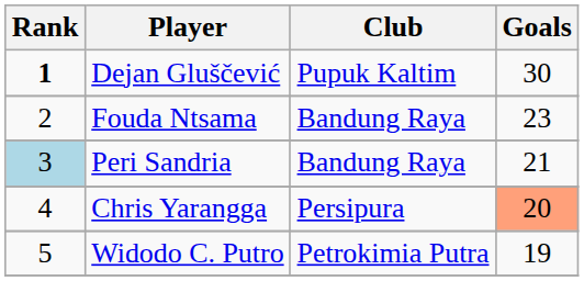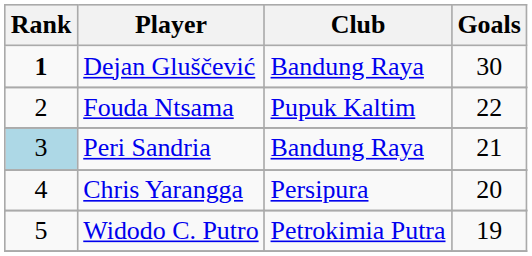Dejan Gluščević | Club: Pupuk Kaltim -> Bandung Raya
Fouda Ntsama | Club: Bandung Raya -> Pupuk Kaltim
Fouda Ntsama | Goals: 23 -> 22
Chris Yarangga | Goals: lightsalmon background -> no background
